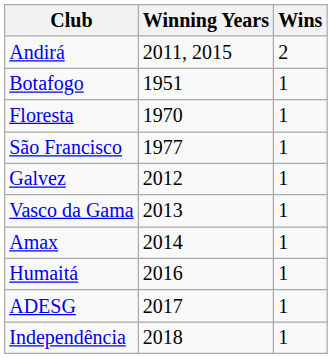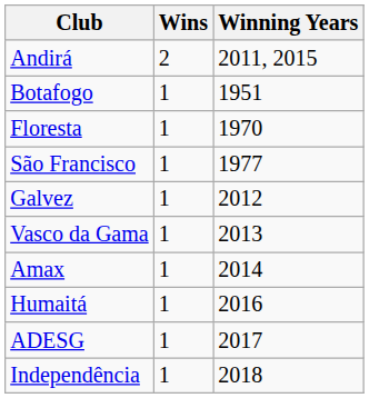columns swapped: Wins <-> Winning Years
